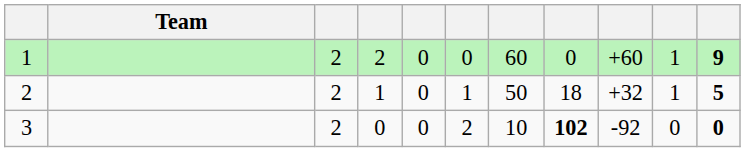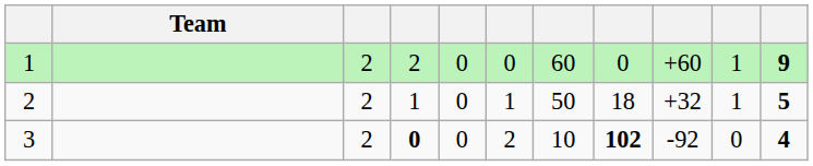3 | column 4: normal -> bold
3 | column 11: 0 -> 4
